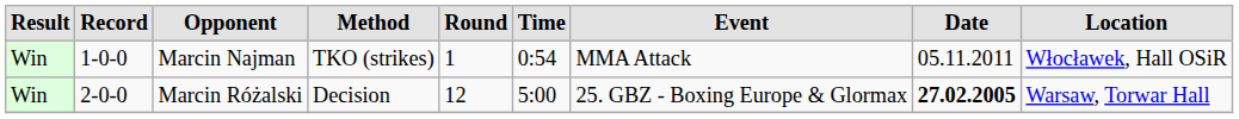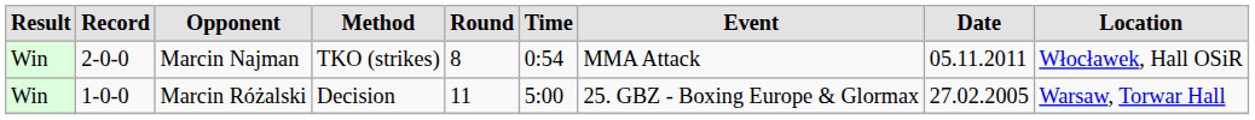Marcin Najman | Record: 1-0-0 -> 2-0-0
Marcin Najman | Round: 1 -> 8
Marcin Różalski | Record: 2-0-0 -> 1-0-0
Marcin Różalski | Round: 12 -> 11
Marcin Różalski | Date: bold -> normal
